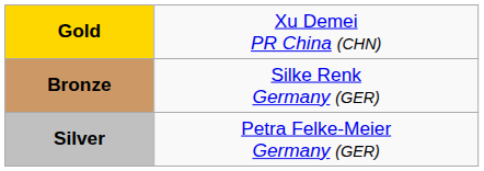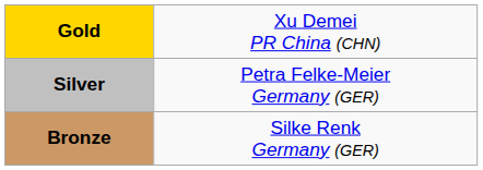rows swapped: Silver <-> Bronze
